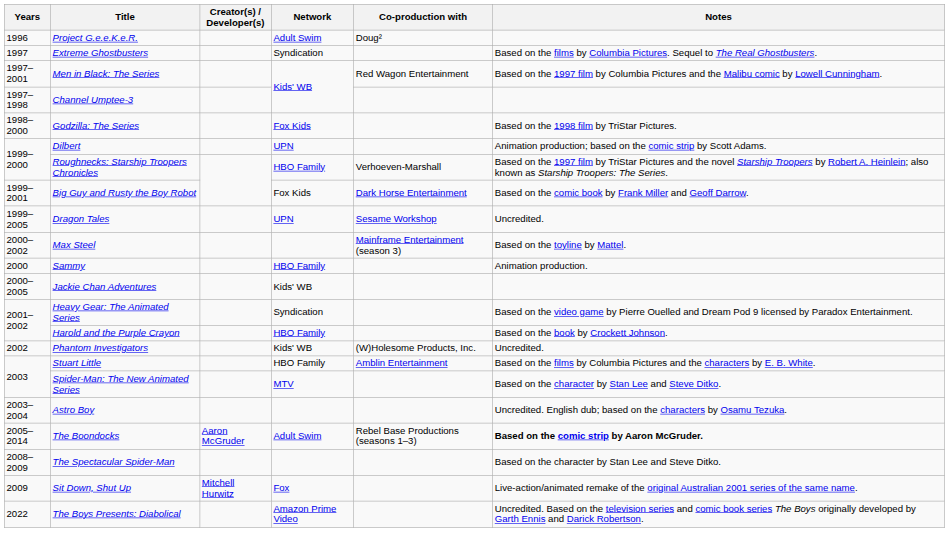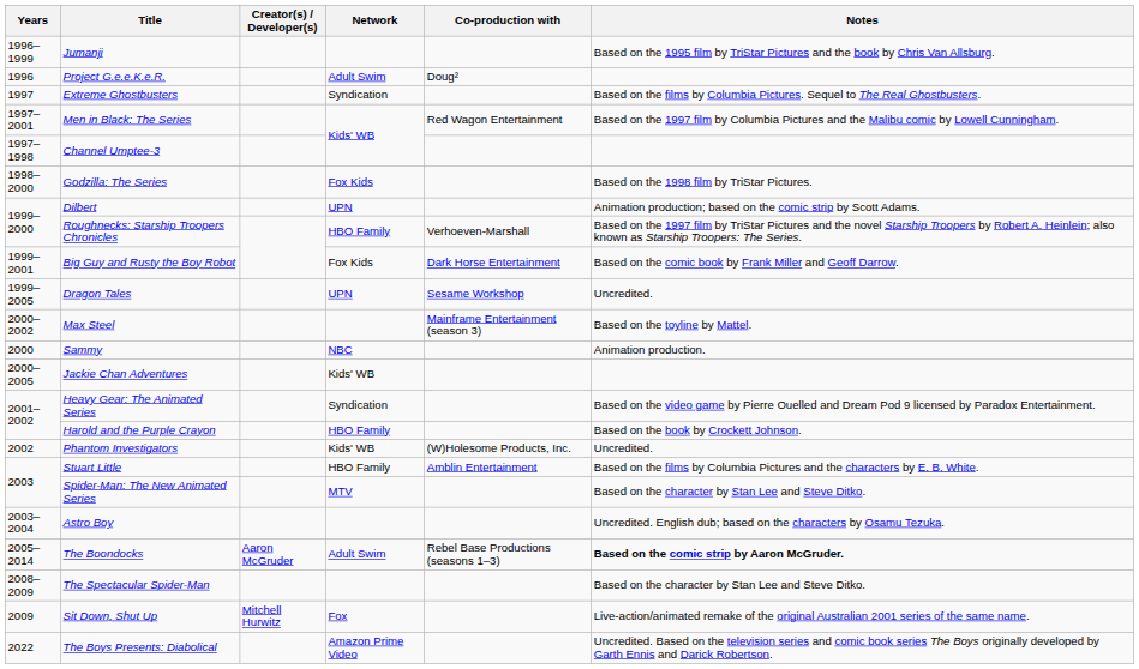+ row: 1996–1999 | Jumanji | Based on the 1995 film by TriStar Pictures and the book by Chris Van Allsburg.
Sammy | Network: HBO Family -> NBC
